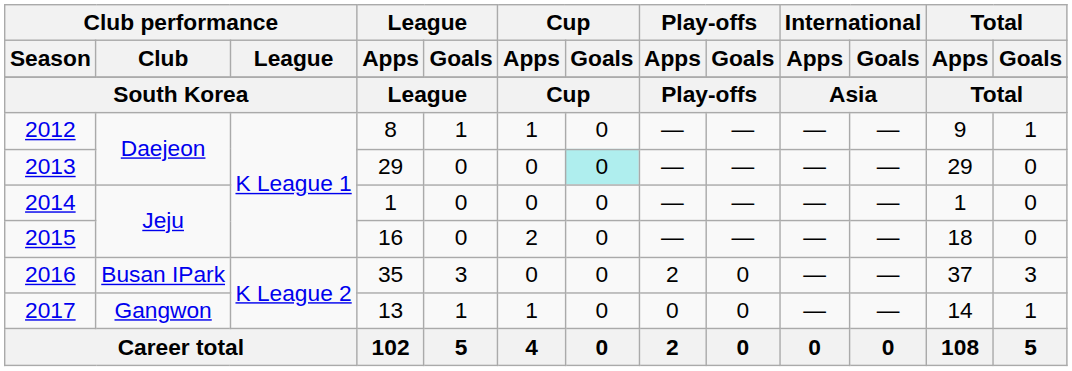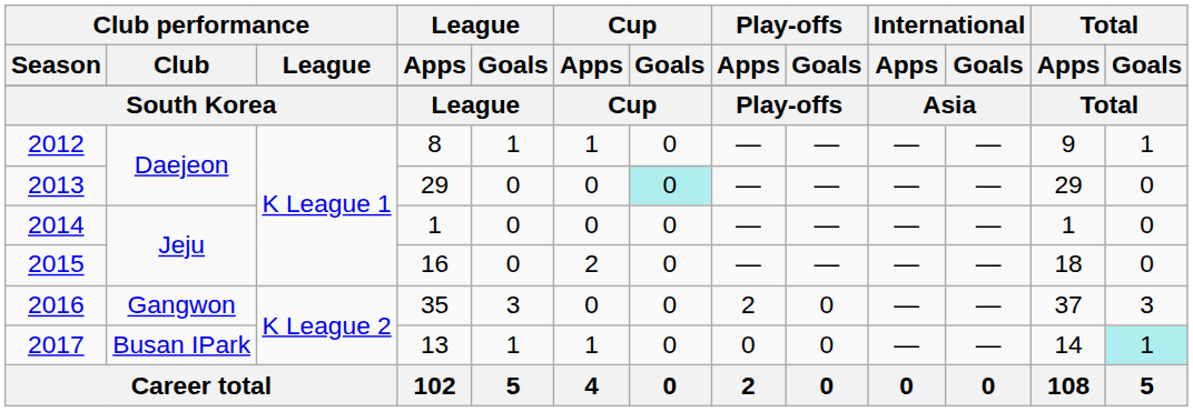2016 | Club performance / Club: Busan IPark -> Gangwon
2017 | Club performance / Club: Gangwon -> Busan IPark
2017 | Total / Goals: no background -> paleturquoise background
